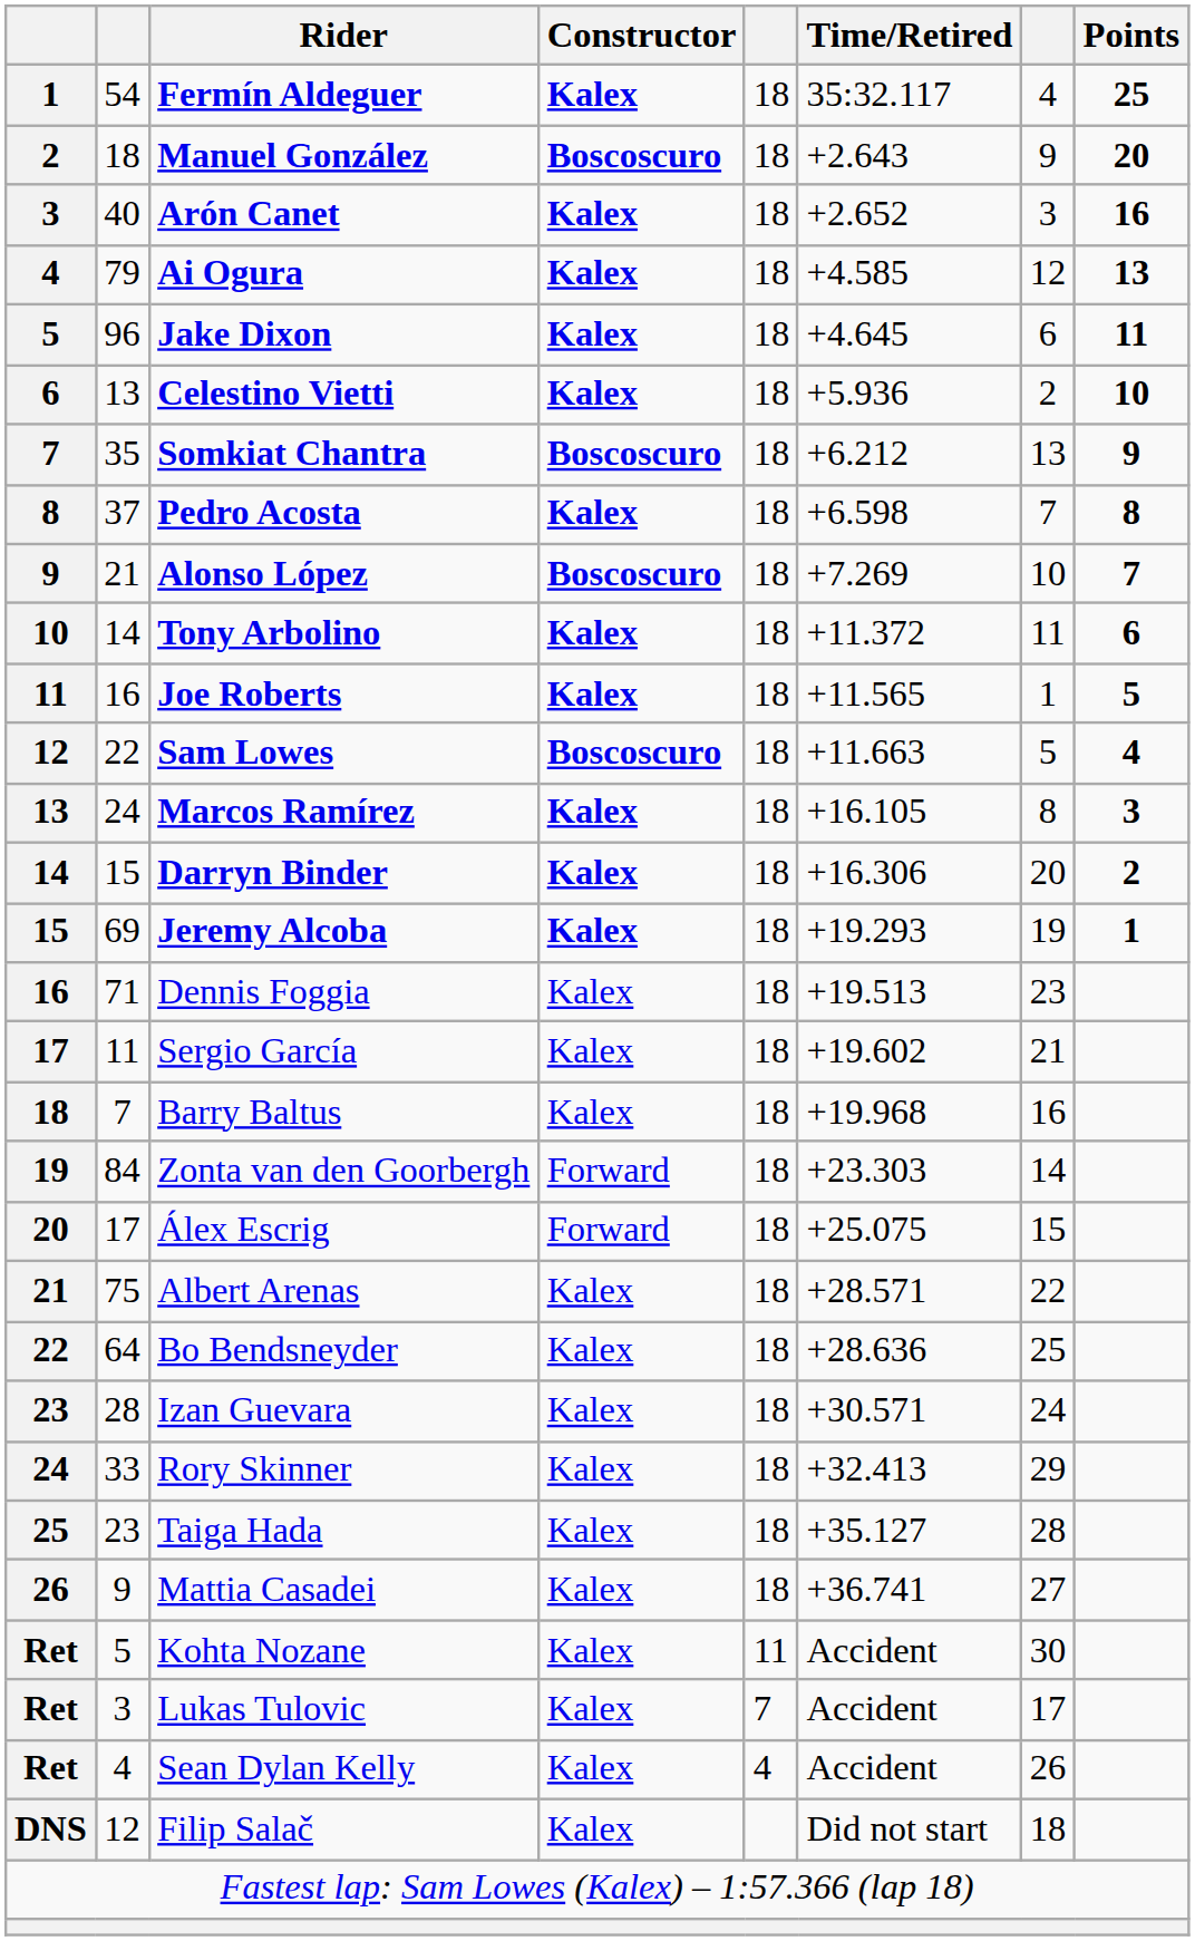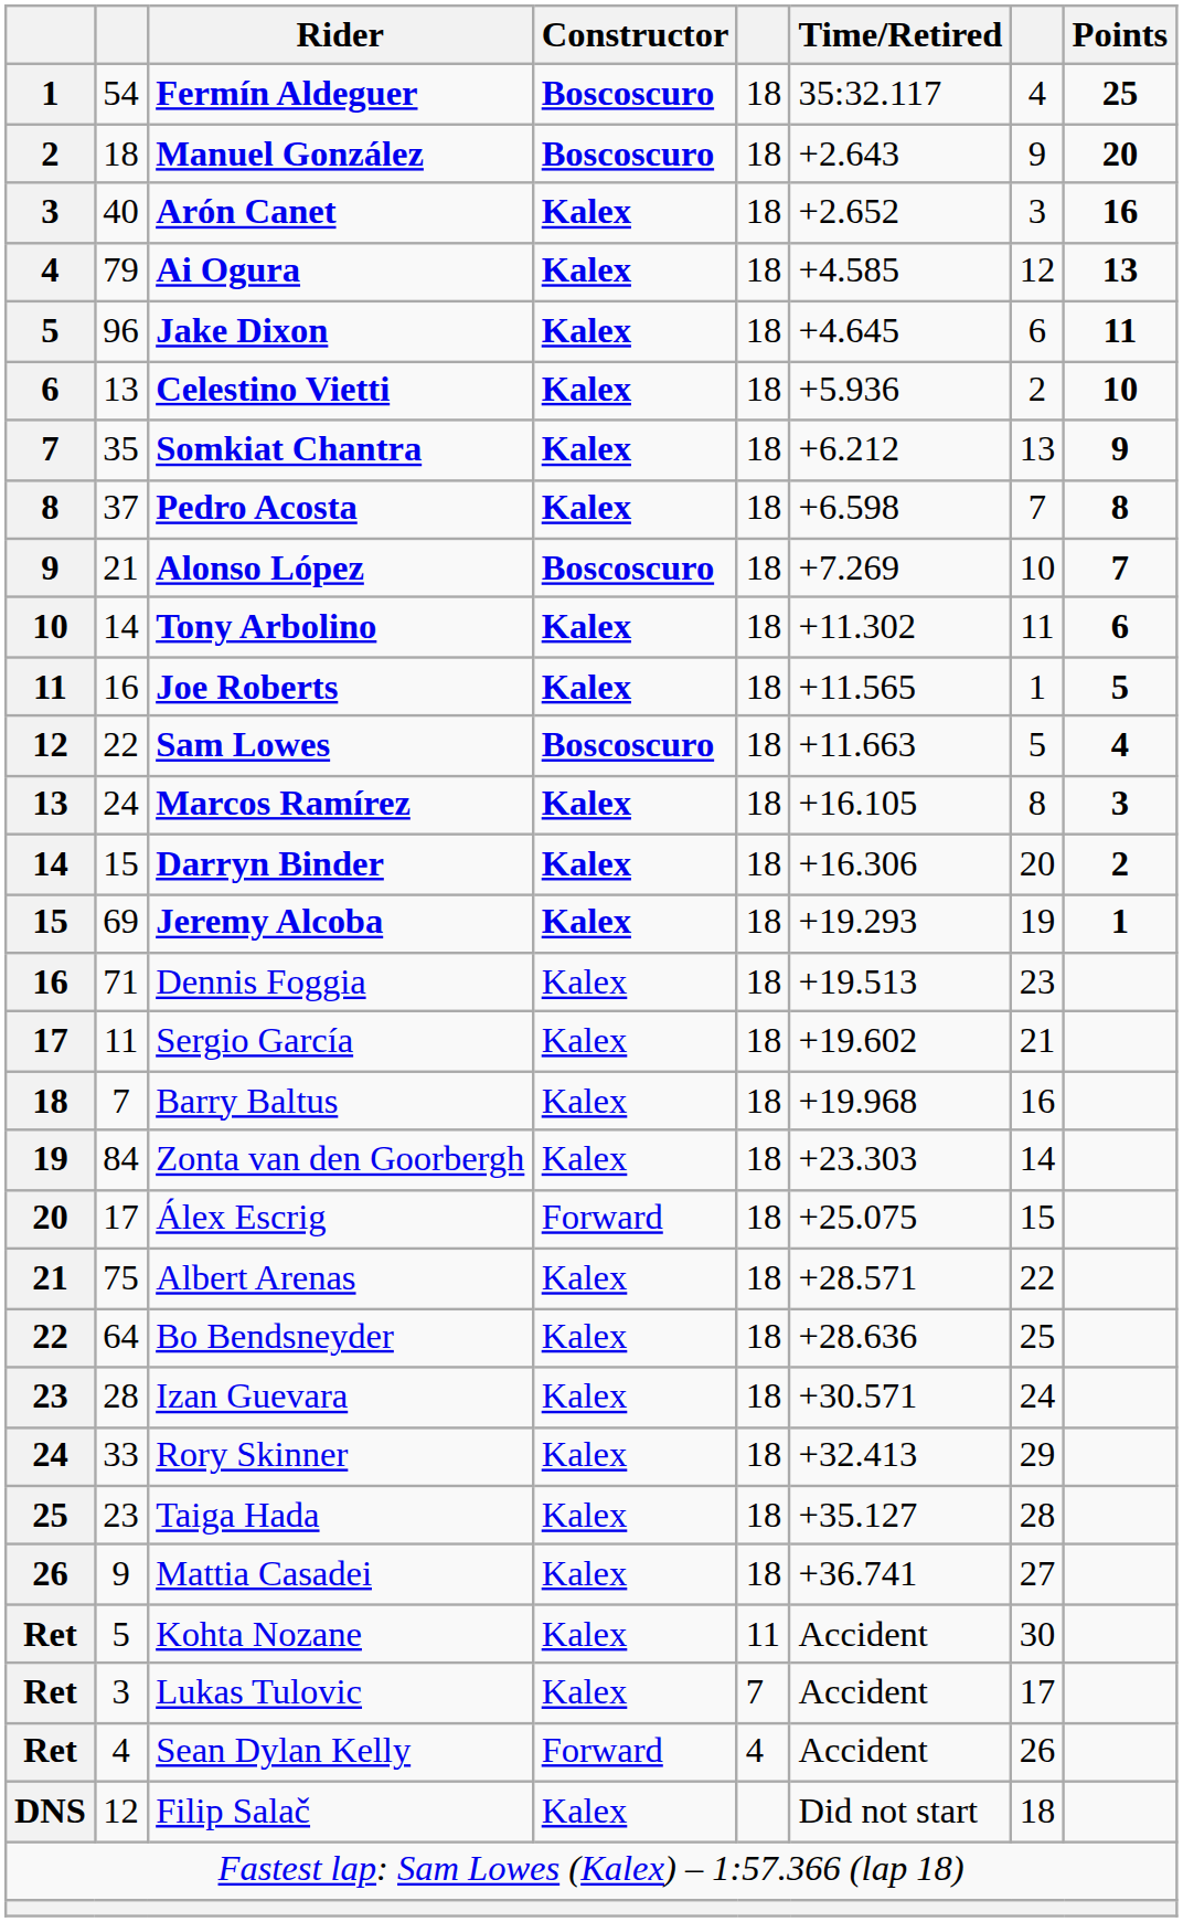Fermín Aldeguer | Constructor: Kalex -> Boscoscuro
Somkiat Chantra | Constructor: Boscoscuro -> Kalex
Tony Arbolino | Time/Retired: +11.372 -> +11.302
Zonta van den Goorbergh | Constructor: Forward -> Kalex
Sean Dylan Kelly | Constructor: Kalex -> Forward
